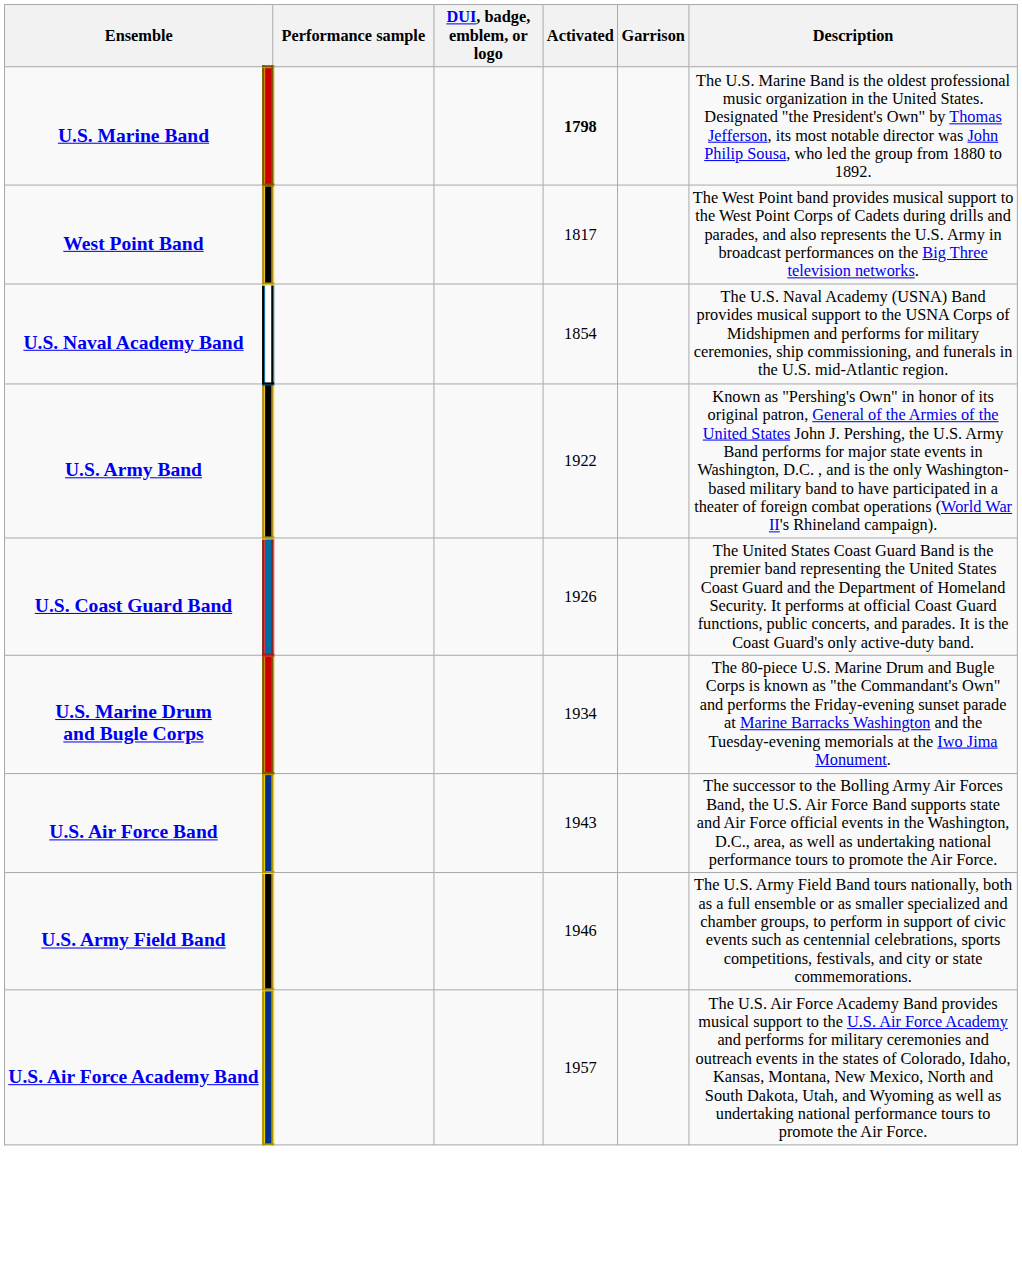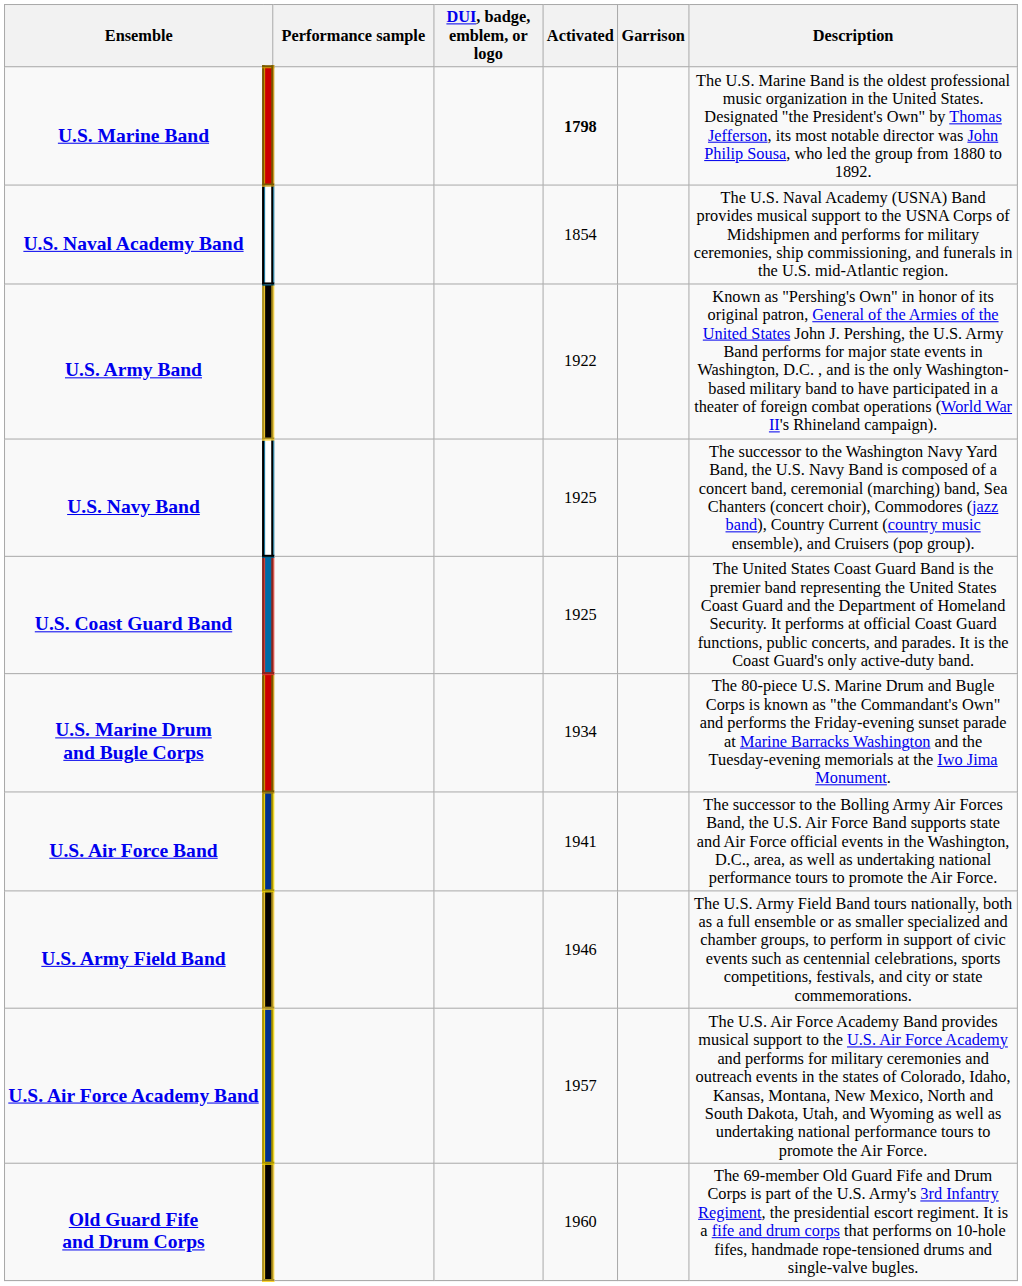- row: West Point Band | 1817 | The West Point band provides musical support to the West Point Corps of Cadets during drills and parades, and also represents the U.S. Army in broadcast performances on the Big Three television networks.
+ row: U.S. Navy Band | 1925 | The successor to the Washington Navy Yard Band, the U.S. Navy Band is composed of a concert band, ceremonial (marching) band, Sea Chanters (concert choir), Commodores (jazz band), Country Current (country music ensemble), and Cruisers (pop group).
U.S. Coast Guard Band | Activated: 1926 -> 1925
U.S. Air Force Band | Activated: 1943 -> 1941
+ row: Old Guard Fife and Drum Corps | 1960 | The 69-member Old Guard Fife and Drum Corps is part of the U.S. Army's 3rd Infantry Regiment, the presidential escort regiment. It is a fife and drum corps that performs on 10-hole fifes, handmade rope-tensioned drums and single-valve bugles.
